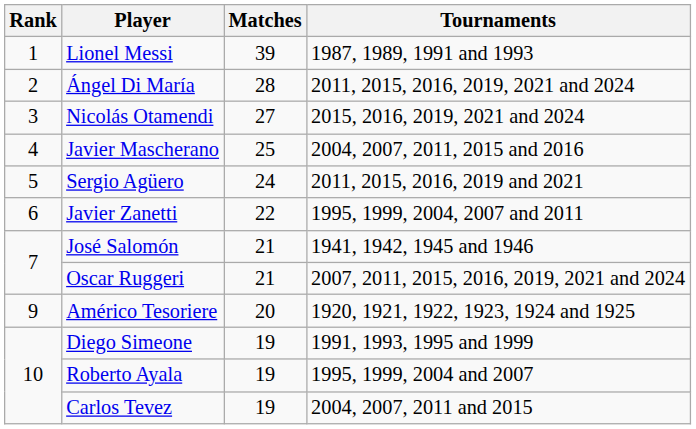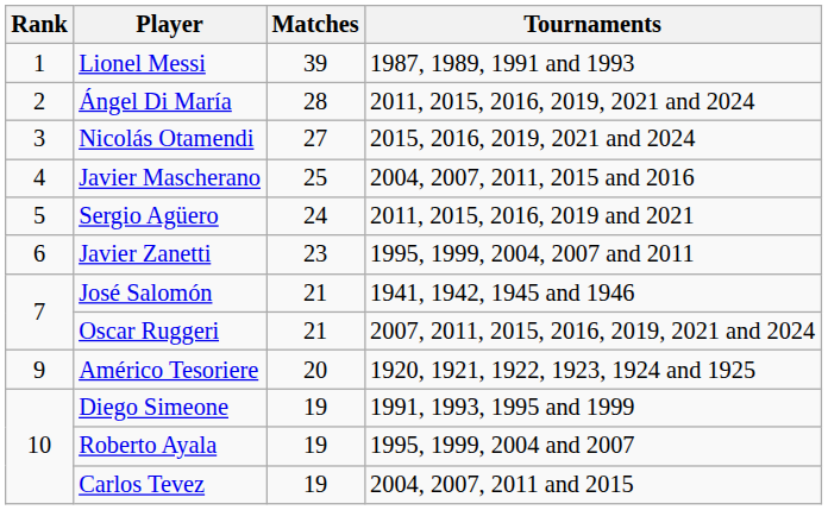Javier Zanetti | Matches: 22 -> 23
